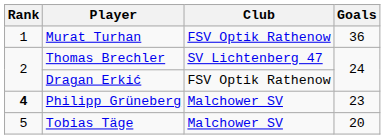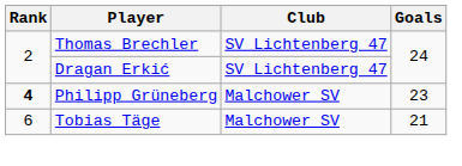- row: 1 | Murat Turhan | FSV Optik Rathenow | 36
Dragan Erkić | Club: FSV Optik Rathenow -> SV Lichtenberg 47
Tobias Täge | Rank: 5 -> 6
Tobias Täge | Goals: 20 -> 21
